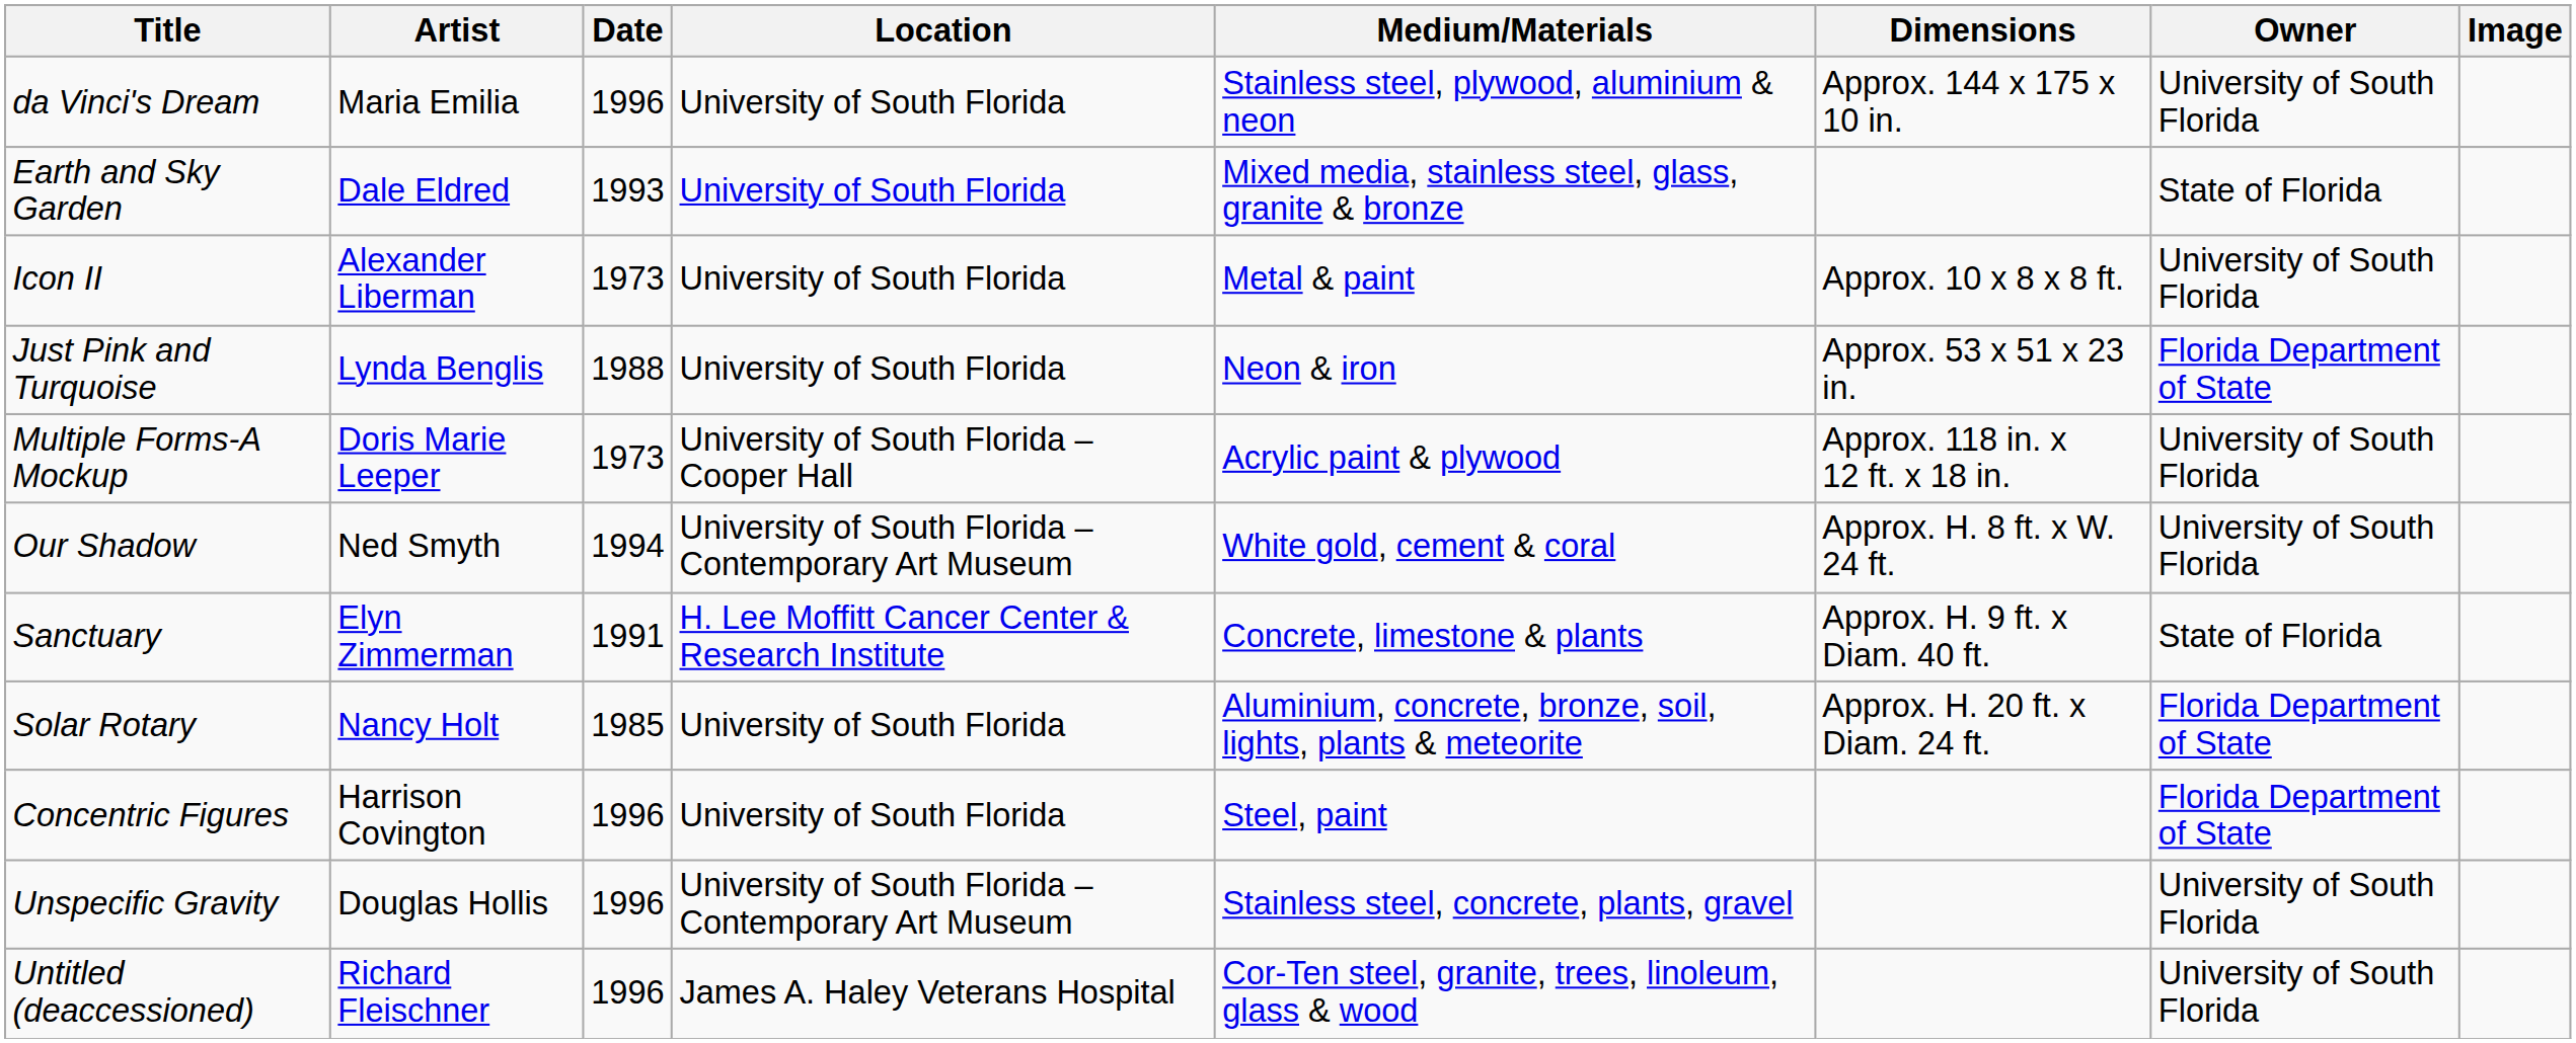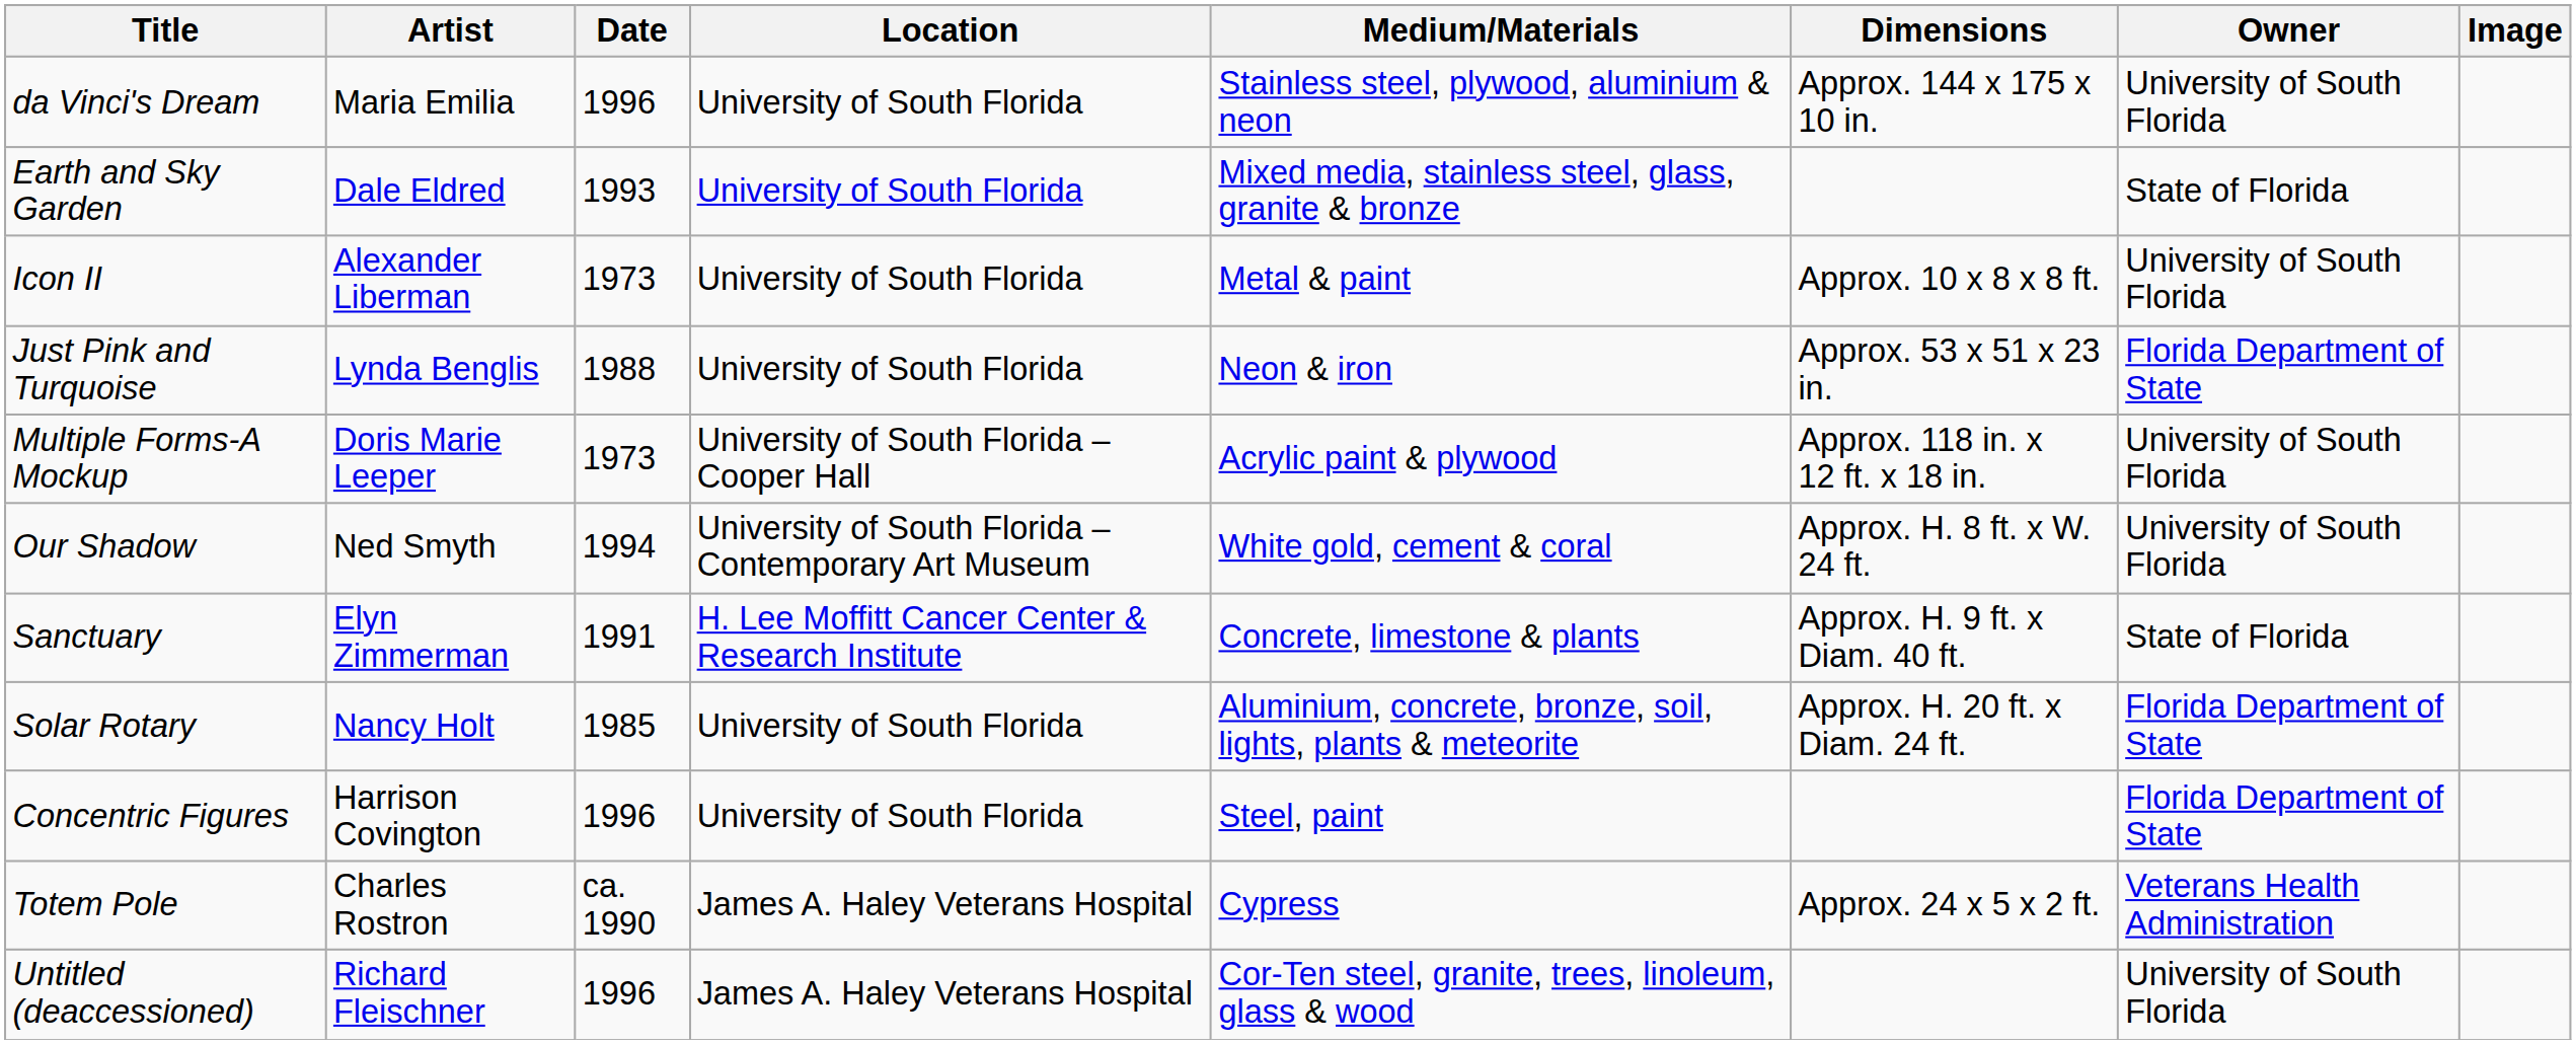+ row: Totem Pole | Charles Rostron | ca. 1990 | James A. Haley Veterans Hospital | Cypress | Approx. 24 x 5 x 2 ft. | Veterans Health Administration
- row: Unspecific Gravity | Douglas Hollis | 1996 | University of South Florida – Contemporary Art Museum | Stainless steel, concrete, plants, gravel | University of South Florida
